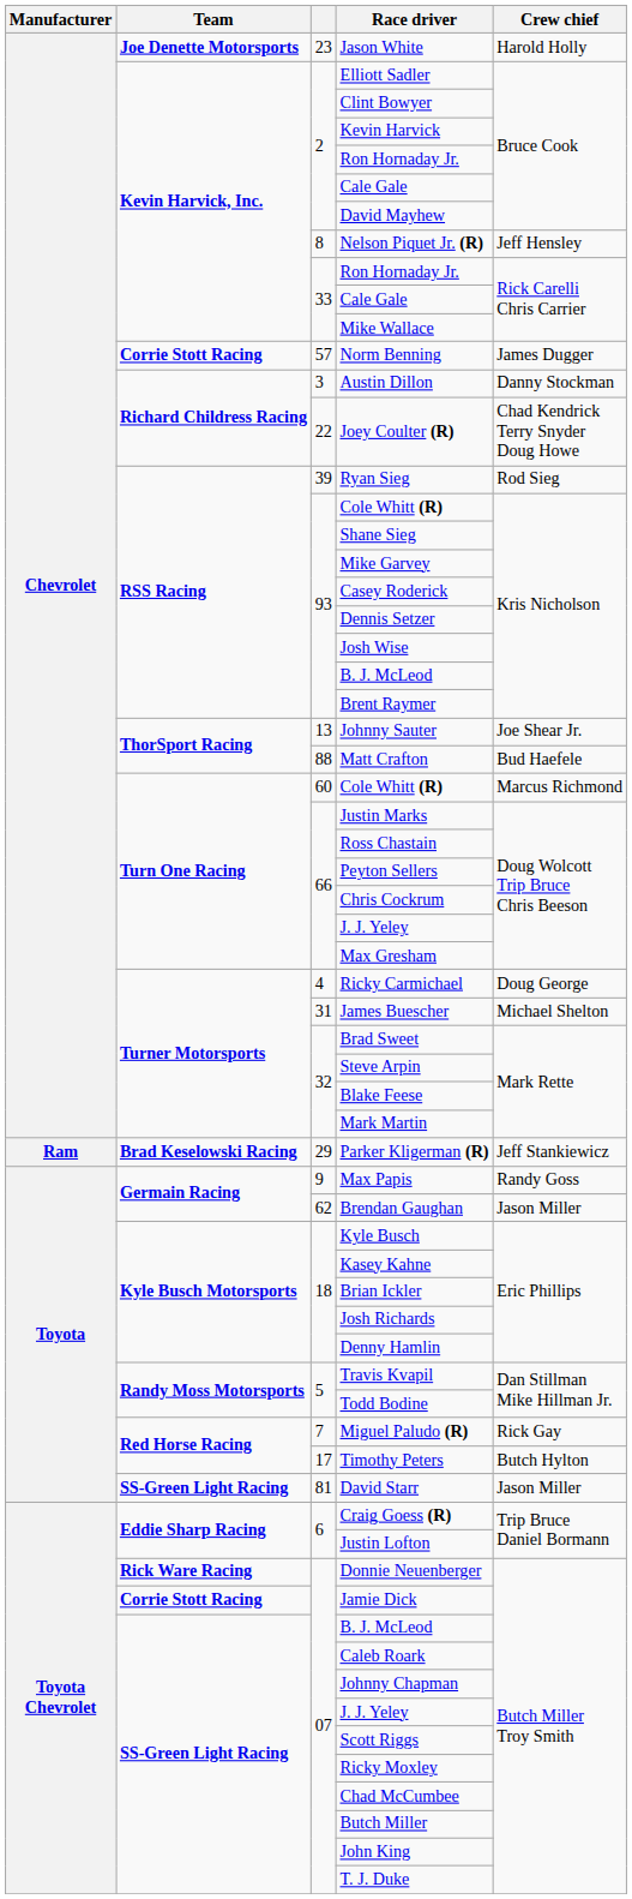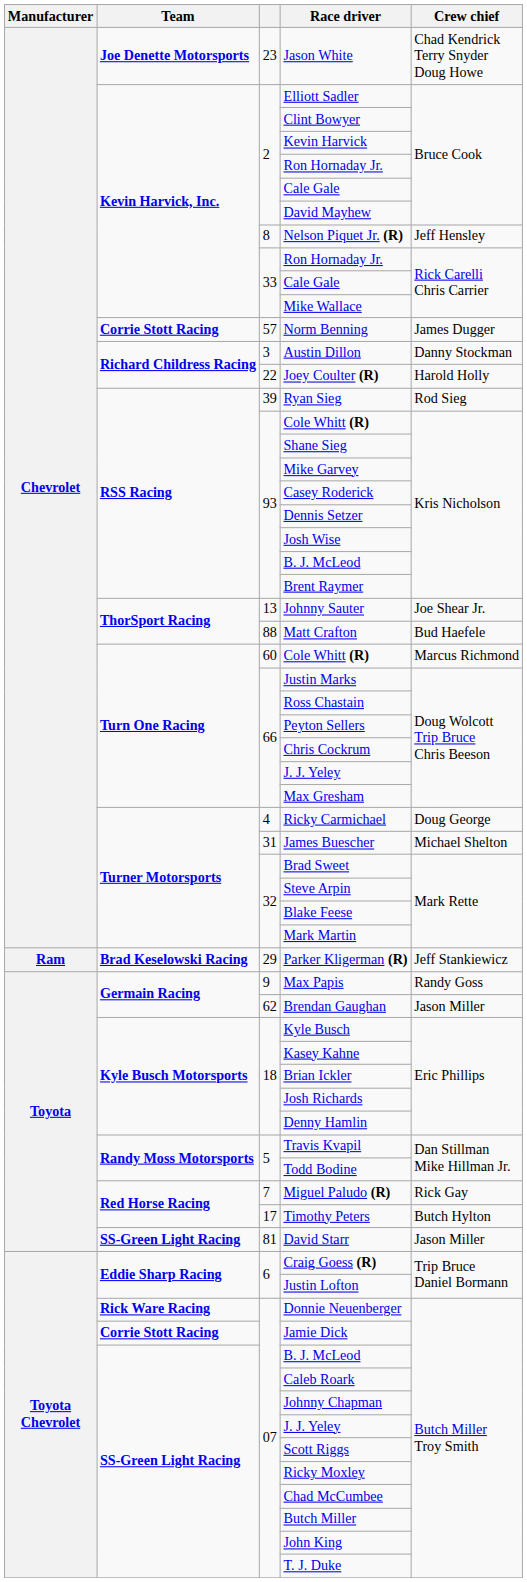Jason White | Crew chief: Harold Holly -> Chad Kendrick Terry Snyder Doug Howe
Joey Coulter (R) | Crew chief: Chad Kendrick Terry Snyder Doug Howe -> Harold Holly
